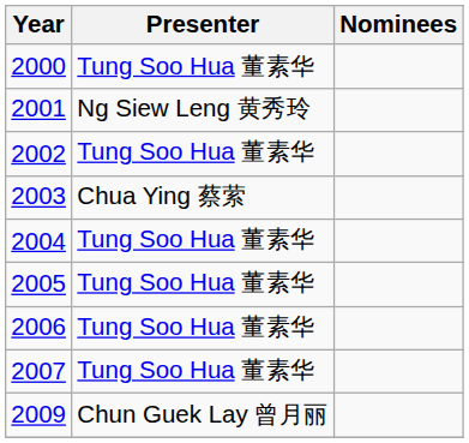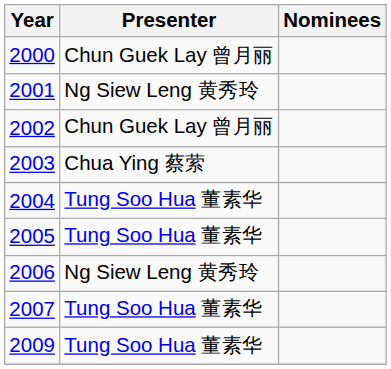2000 | Presenter: Tung Soo Hua 董素华 -> Chun Guek Lay 曾月丽
2002 | Presenter: Tung Soo Hua 董素华 -> Chun Guek Lay 曾月丽
2006 | Presenter: Tung Soo Hua 董素华 -> Ng Siew Leng 黄秀玲
2009 | Presenter: Chun Guek Lay 曾月丽 -> Tung Soo Hua 董素华
